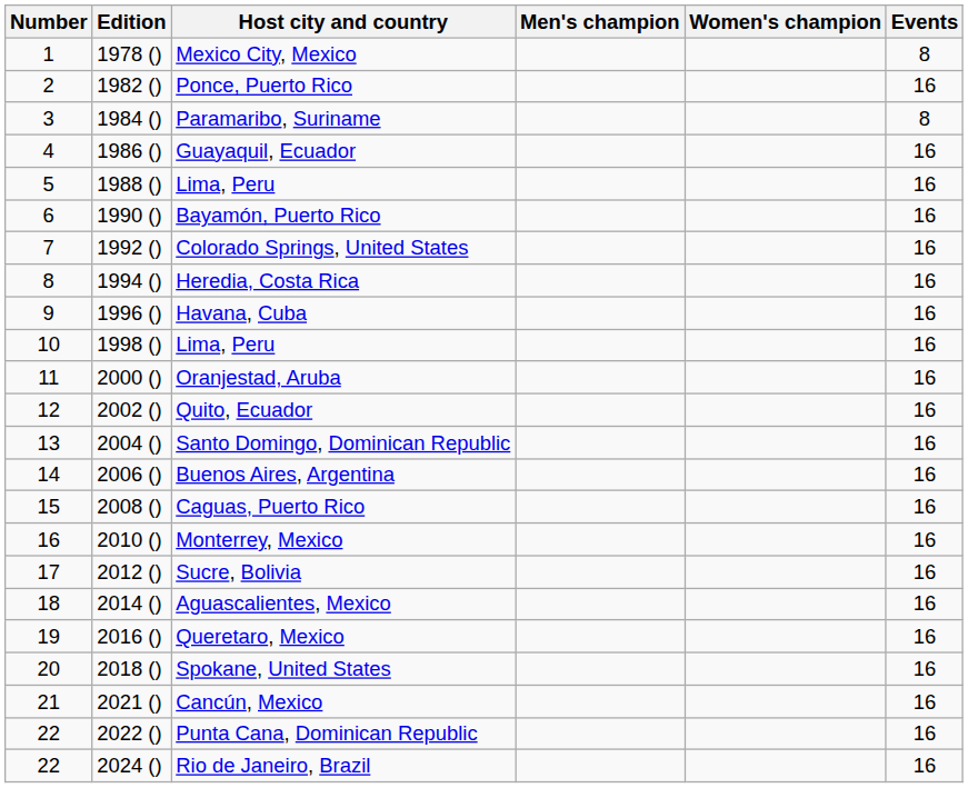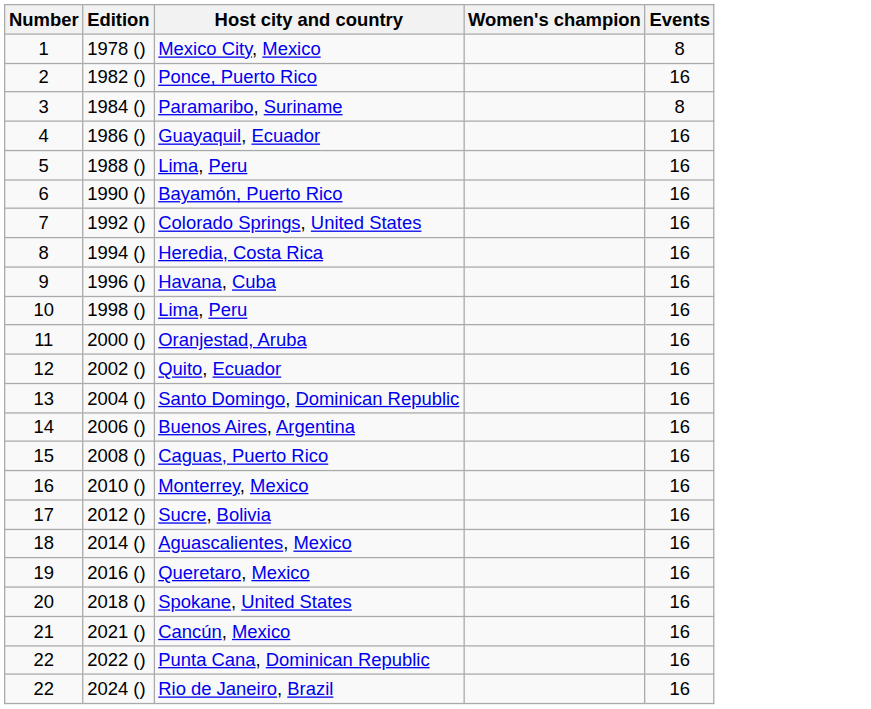- column: Men's champion
